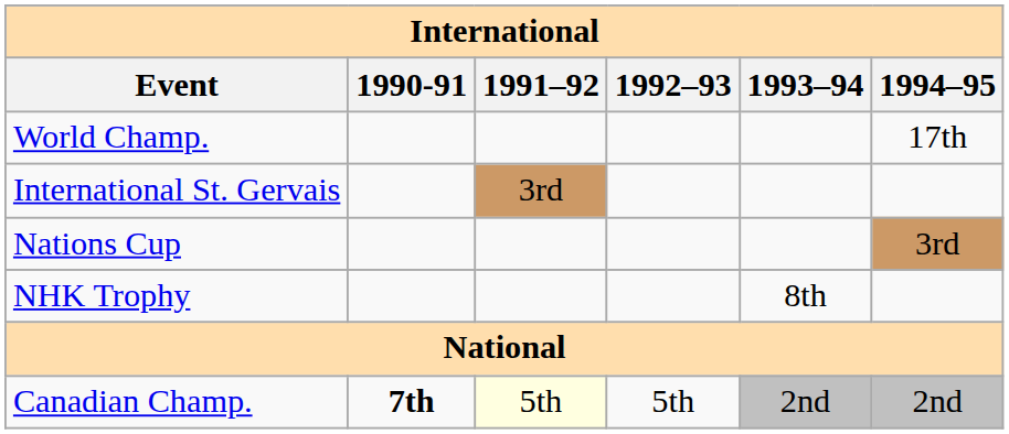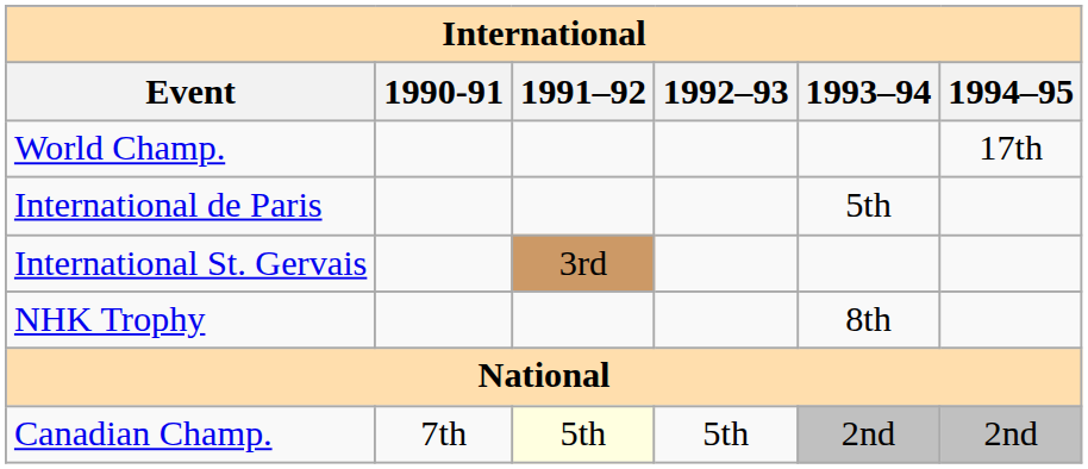+ row: International de Paris | 5th
- row: Nations Cup | 3rd
Canadian Champ. | 1990-91: bold -> normal
